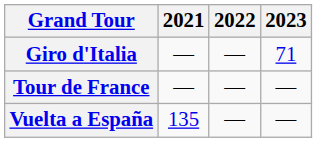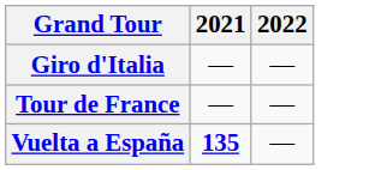- column: 2023 | 71 | — | —
Vuelta a España | 2021: normal -> bold
